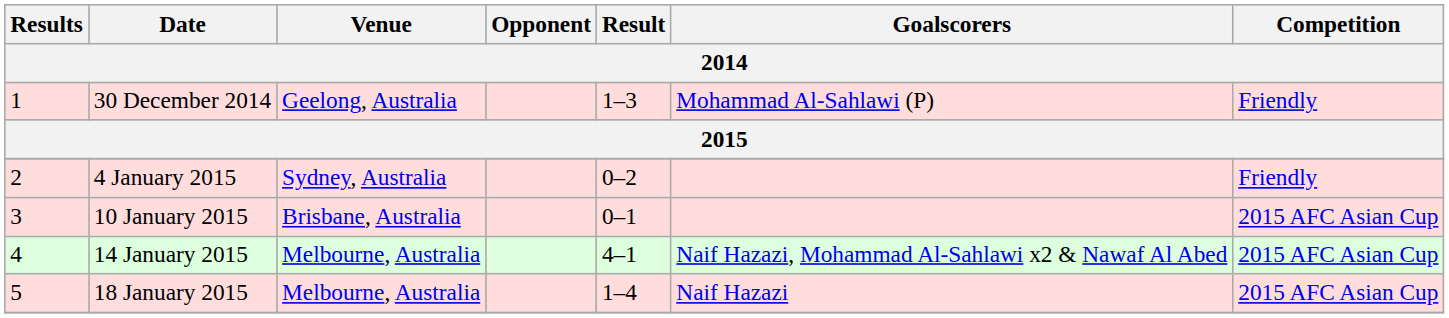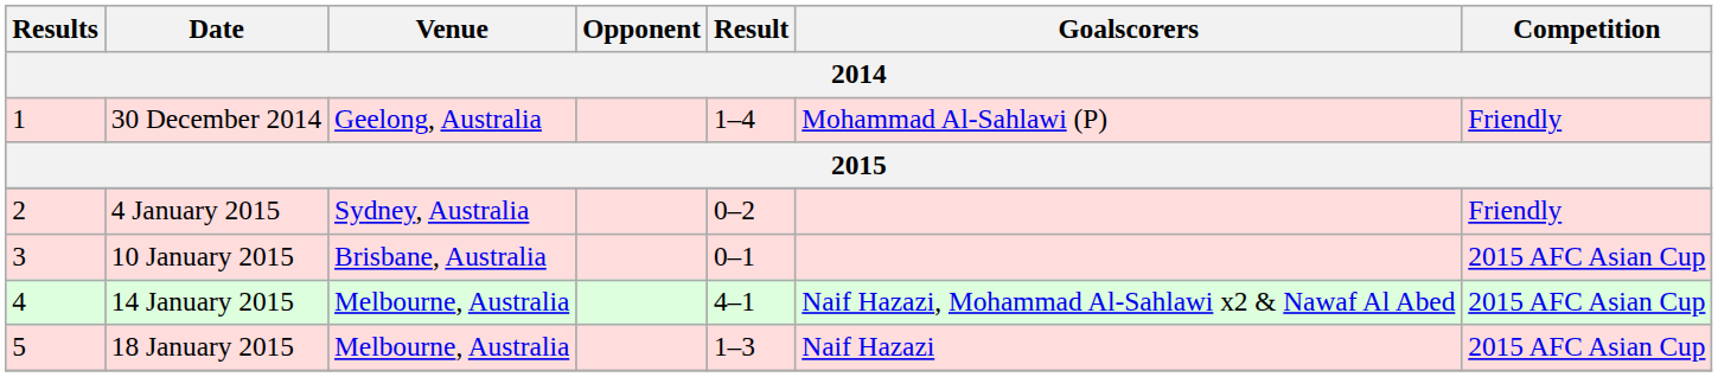30 December 2014 | Result: 1–3 -> 1–4
18 January 2015 | Result: 1–4 -> 1–3
